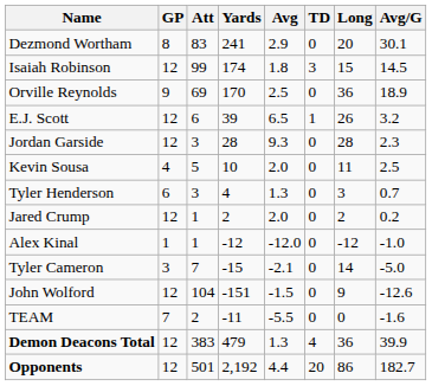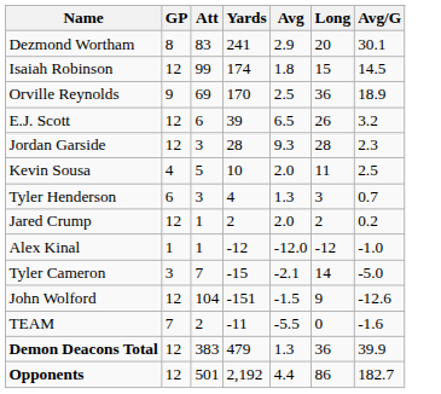- column: TD | 0 | 3 | 0 | 1 | 0 | 0 | 0 | 0 | 0 | 0 | 0 | 0 | 4 | 20
